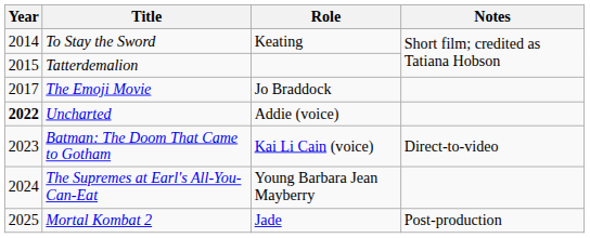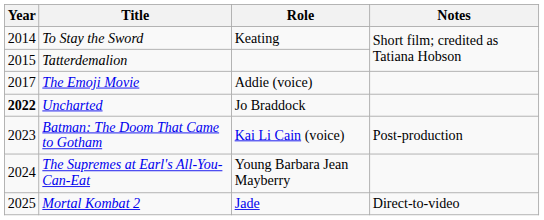The Emoji Movie | Role: Jo Braddock -> Addie (voice)
Uncharted | Role: Addie (voice) -> Jo Braddock
Batman: The Doom That Came to Gotham | Notes: Direct-to-video -> Post-production
Mortal Kombat 2 | Notes: Post-production -> Direct-to-video
